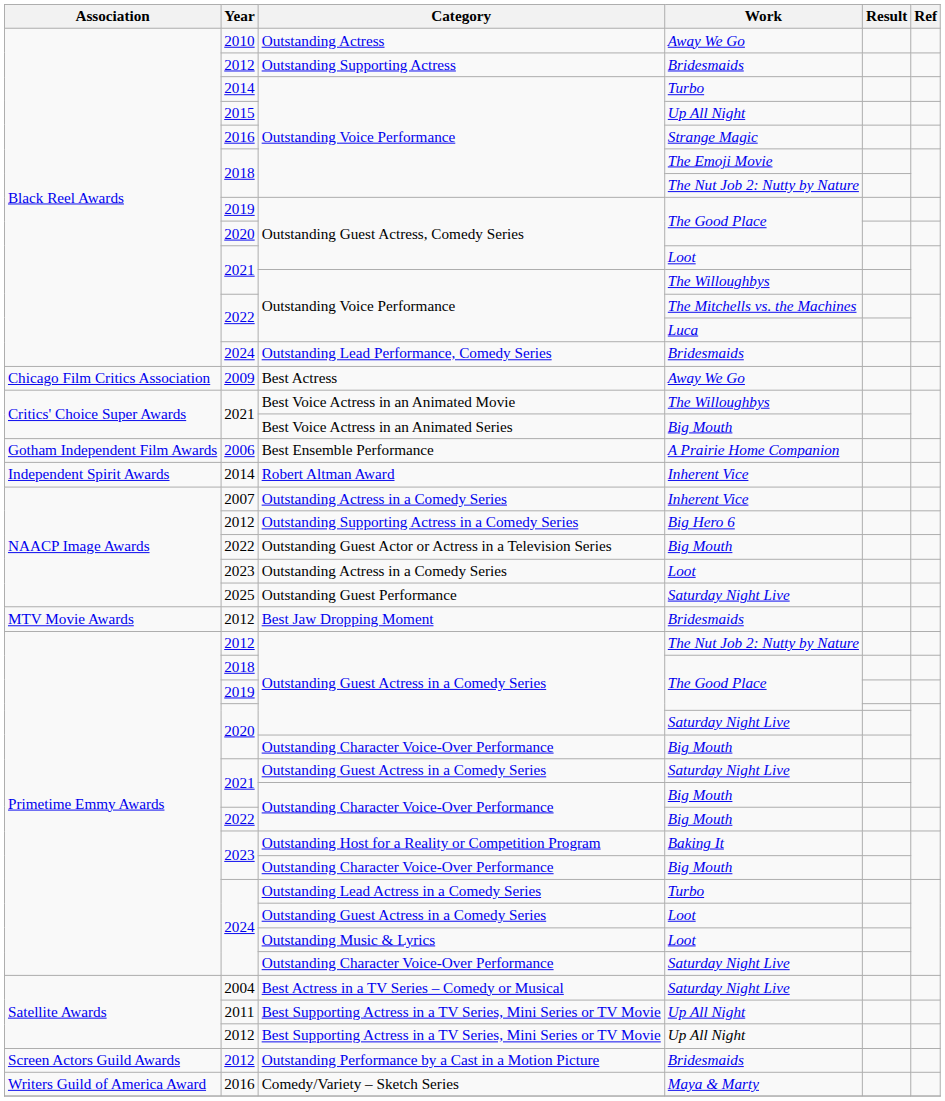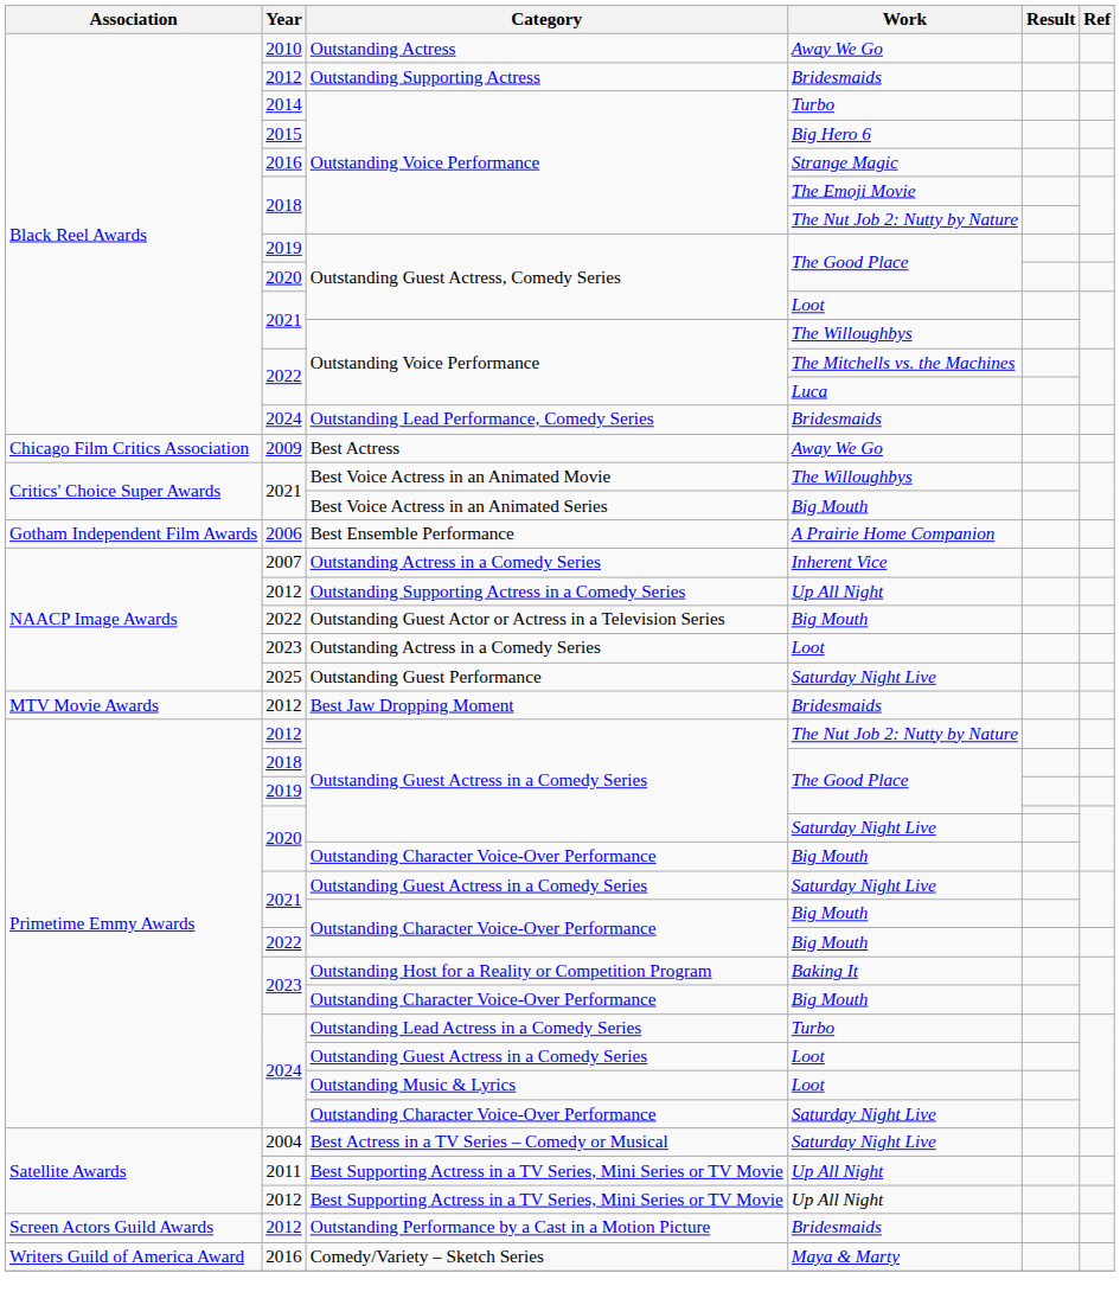2015 / Outstanding Voice Performance | Work: Up All Night -> Big Hero 6
- row: Independent Spirit Awards | 2014 | Robert Altman Award | Inherent Vice
Outstanding Supporting Actress in a Comedy Series | Work: Big Hero 6 -> Up All Night
